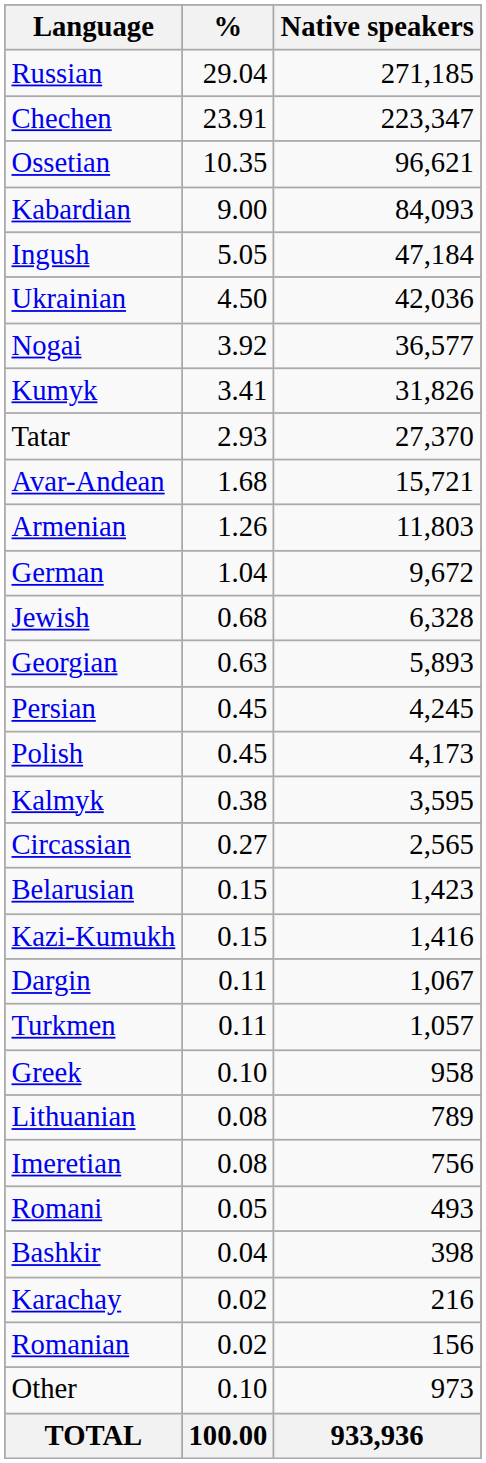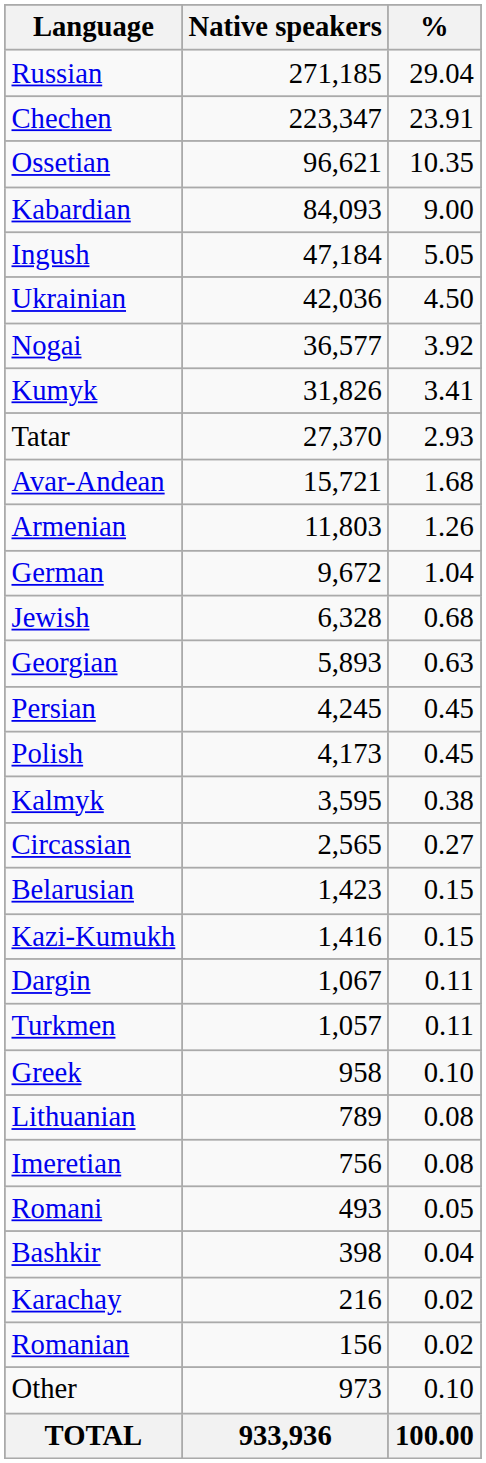columns swapped: Native speakers <-> %
